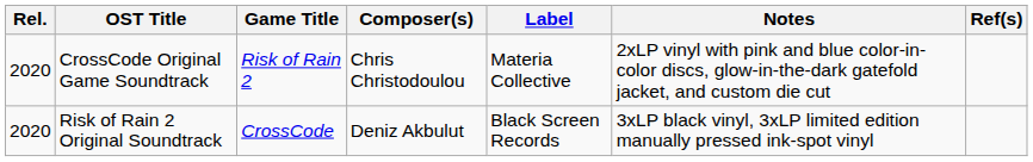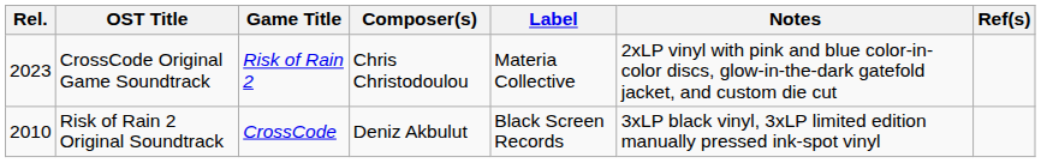CrossCode Original Game Soundtrack | Rel.: 2020 -> 2023
Risk of Rain 2 Original Soundtrack | Rel.: 2020 -> 2010
